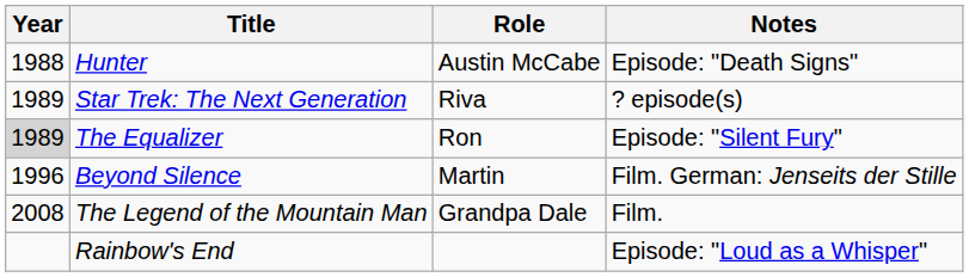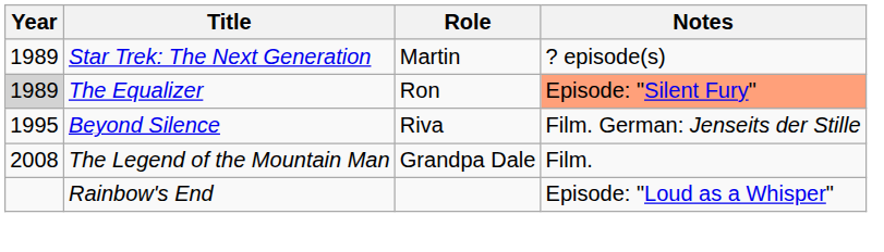- row: 1988 | Hunter | Austin McCabe | Episode: "Death Signs"
Star Trek: The Next Generation | Role: Riva -> Martin
The Equalizer | Notes: no background -> lightsalmon background
Beyond Silence | Year: 1996 -> 1995
Beyond Silence | Role: Martin -> Riva
